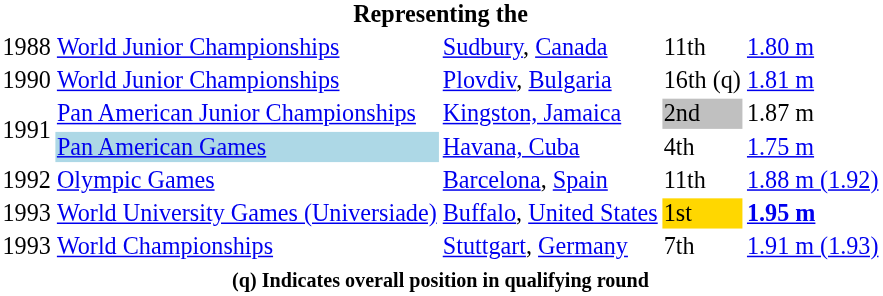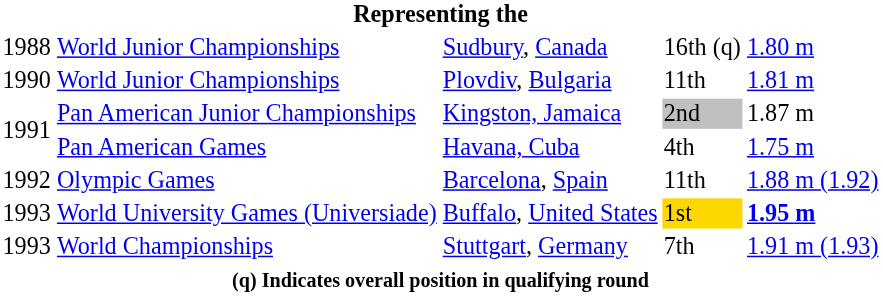Sudbury, Canada | column 4: 11th -> 16th (q)
Plovdiv, Bulgaria | column 4: 16th (q) -> 11th
Havana, Cuba | column 2: lightblue background -> no background
